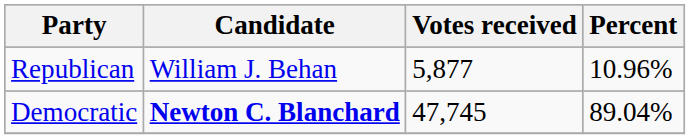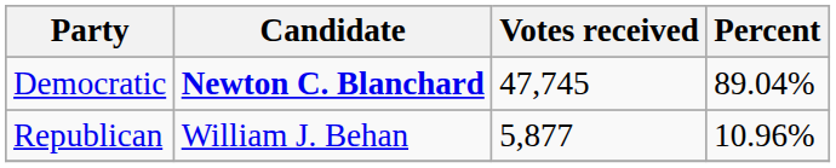rows swapped: Democratic <-> Republican
